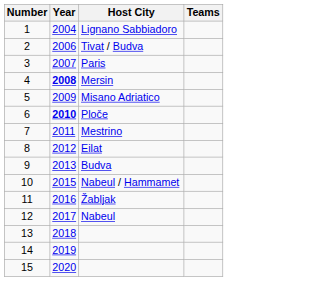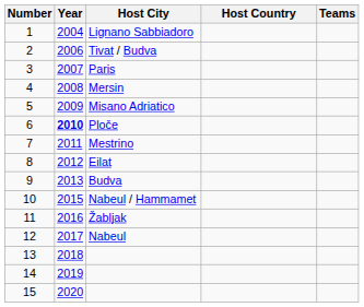+ column: Host Country
4 | Year: bold -> normal
